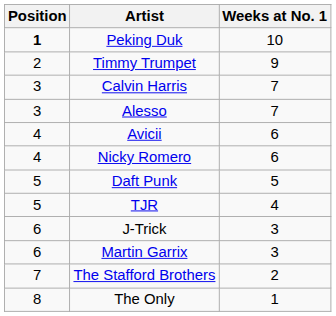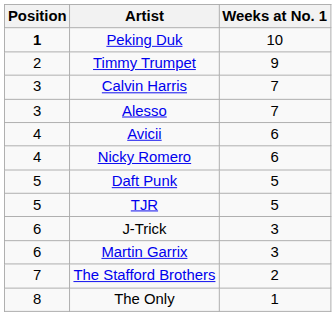TJR | Weeks at No. 1: 4 -> 5
